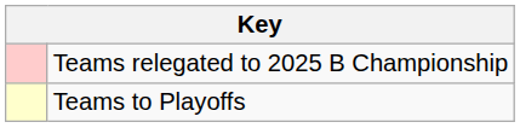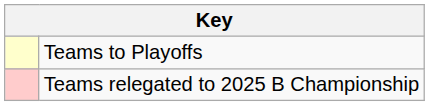rows swapped: Teams to Playoffs <-> Teams relegated to 2025 B Championship
